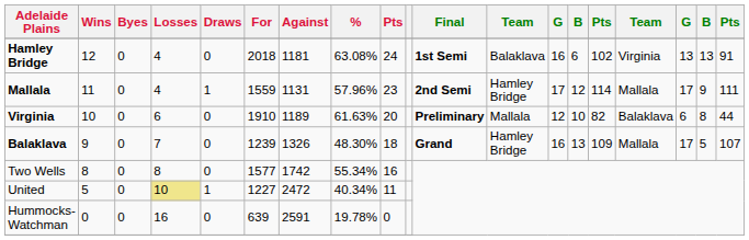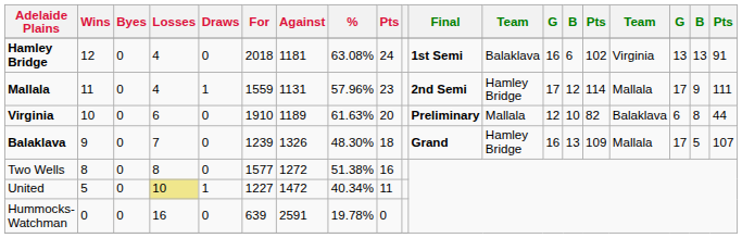Two Wells | Against: 1742 -> 1272
Two Wells | %: 55.34% -> 51.38%
United | Against: 2472 -> 1472
